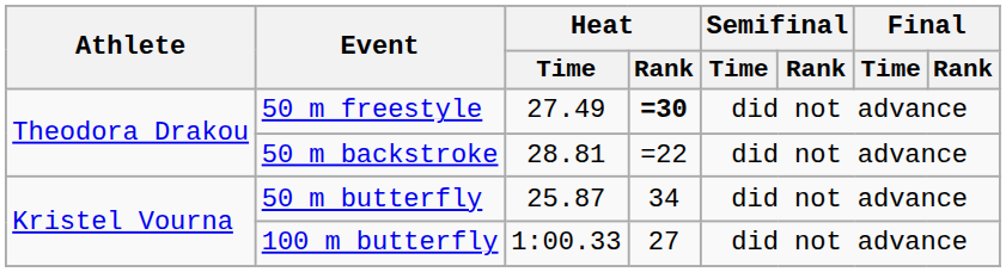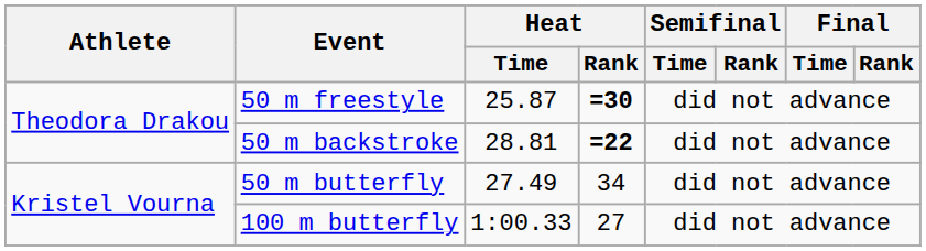50 m freestyle | Heat / Time: 27.49 -> 25.87
50 m backstroke | Heat / Rank: normal -> bold
50 m butterfly | Heat / Time: 25.87 -> 27.49
